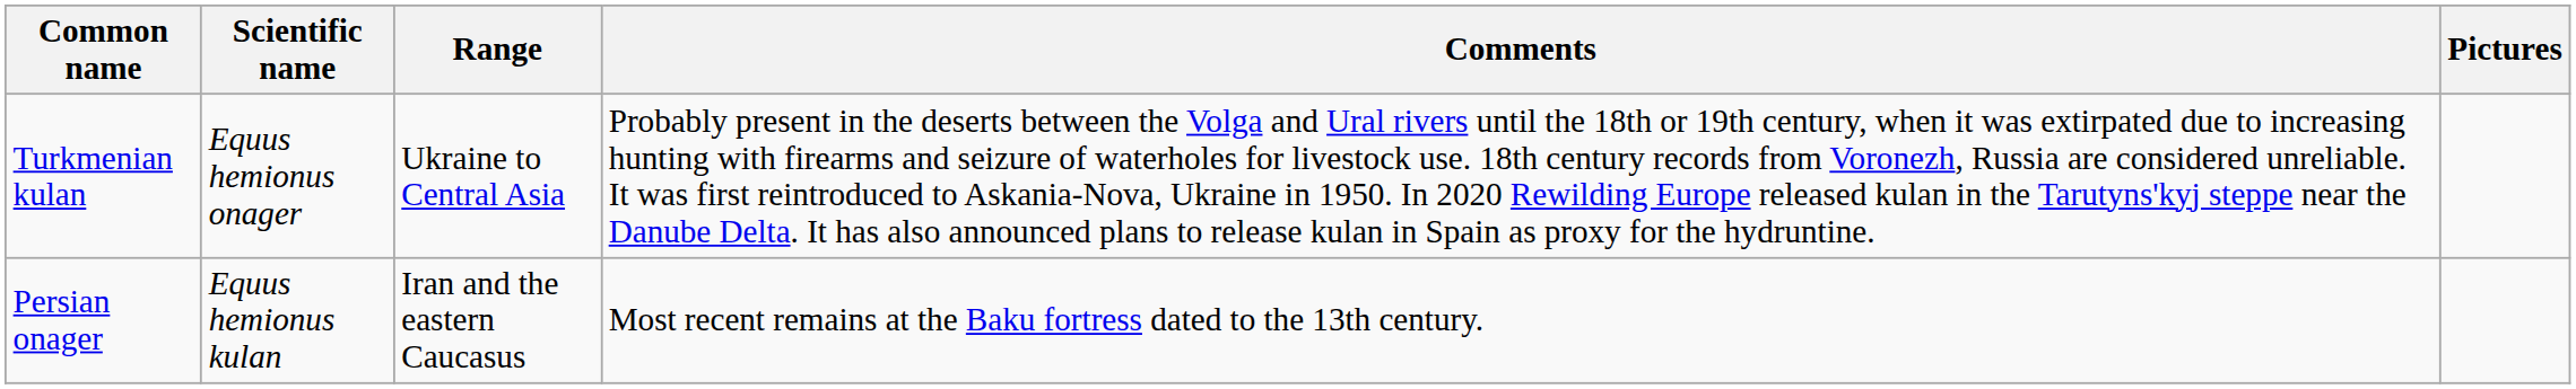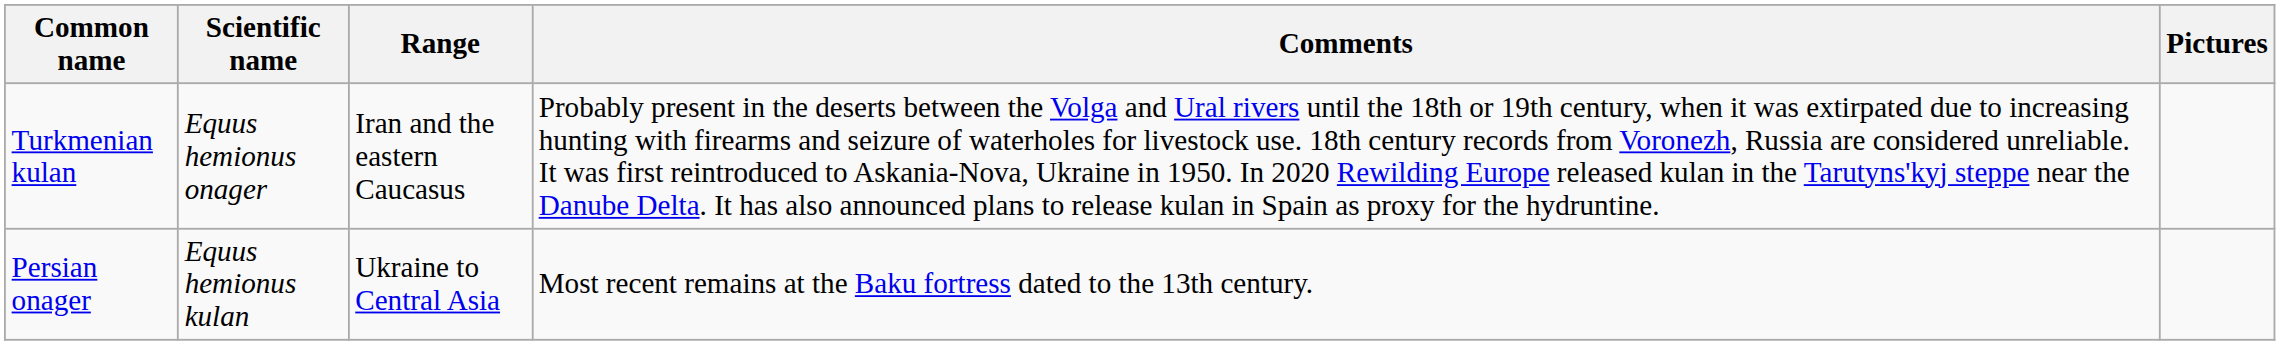Turkmenian kulan | Range: Ukraine to Central Asia -> Iran and the eastern Caucasus
Persian onager | Range: Iran and the eastern Caucasus -> Ukraine to Central Asia
